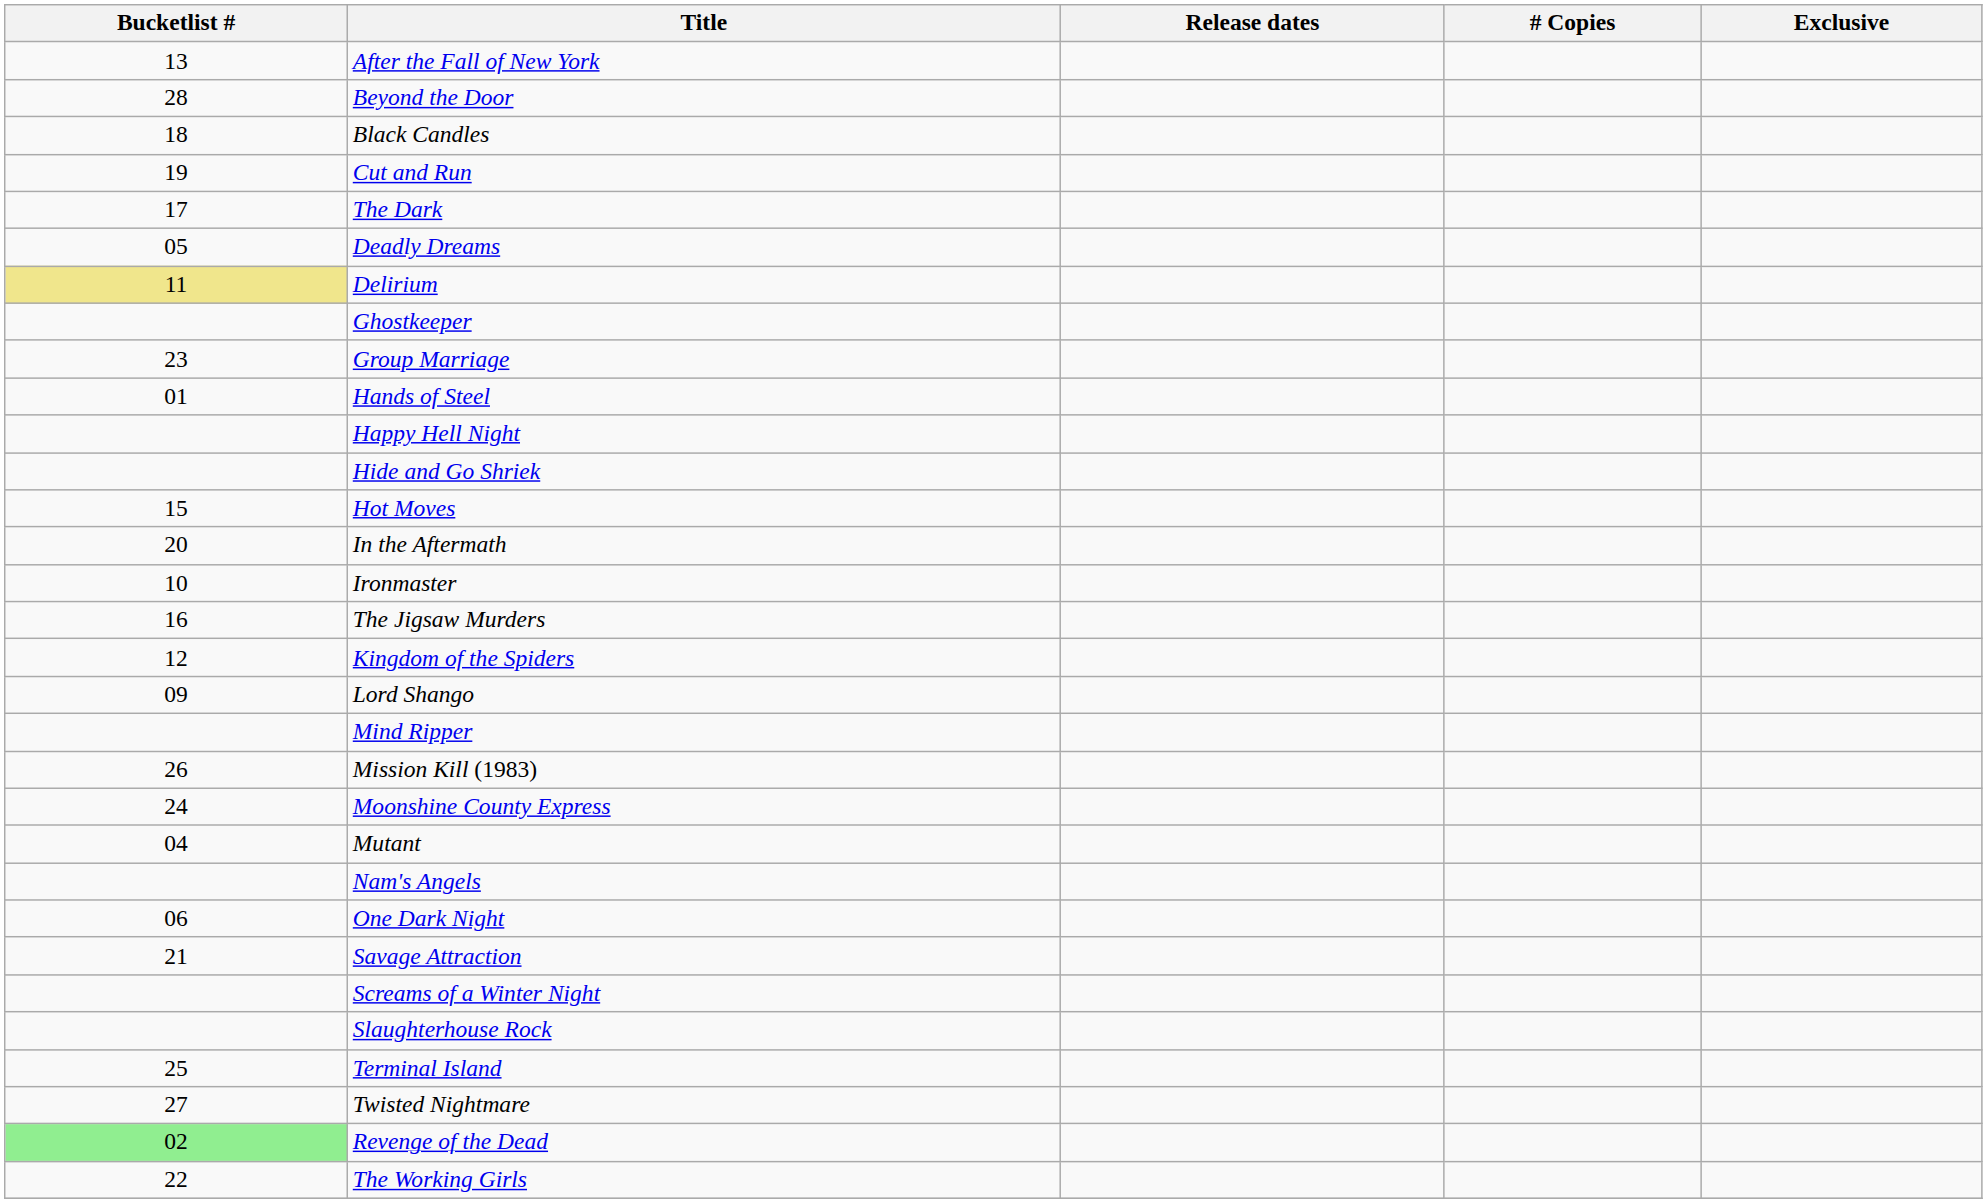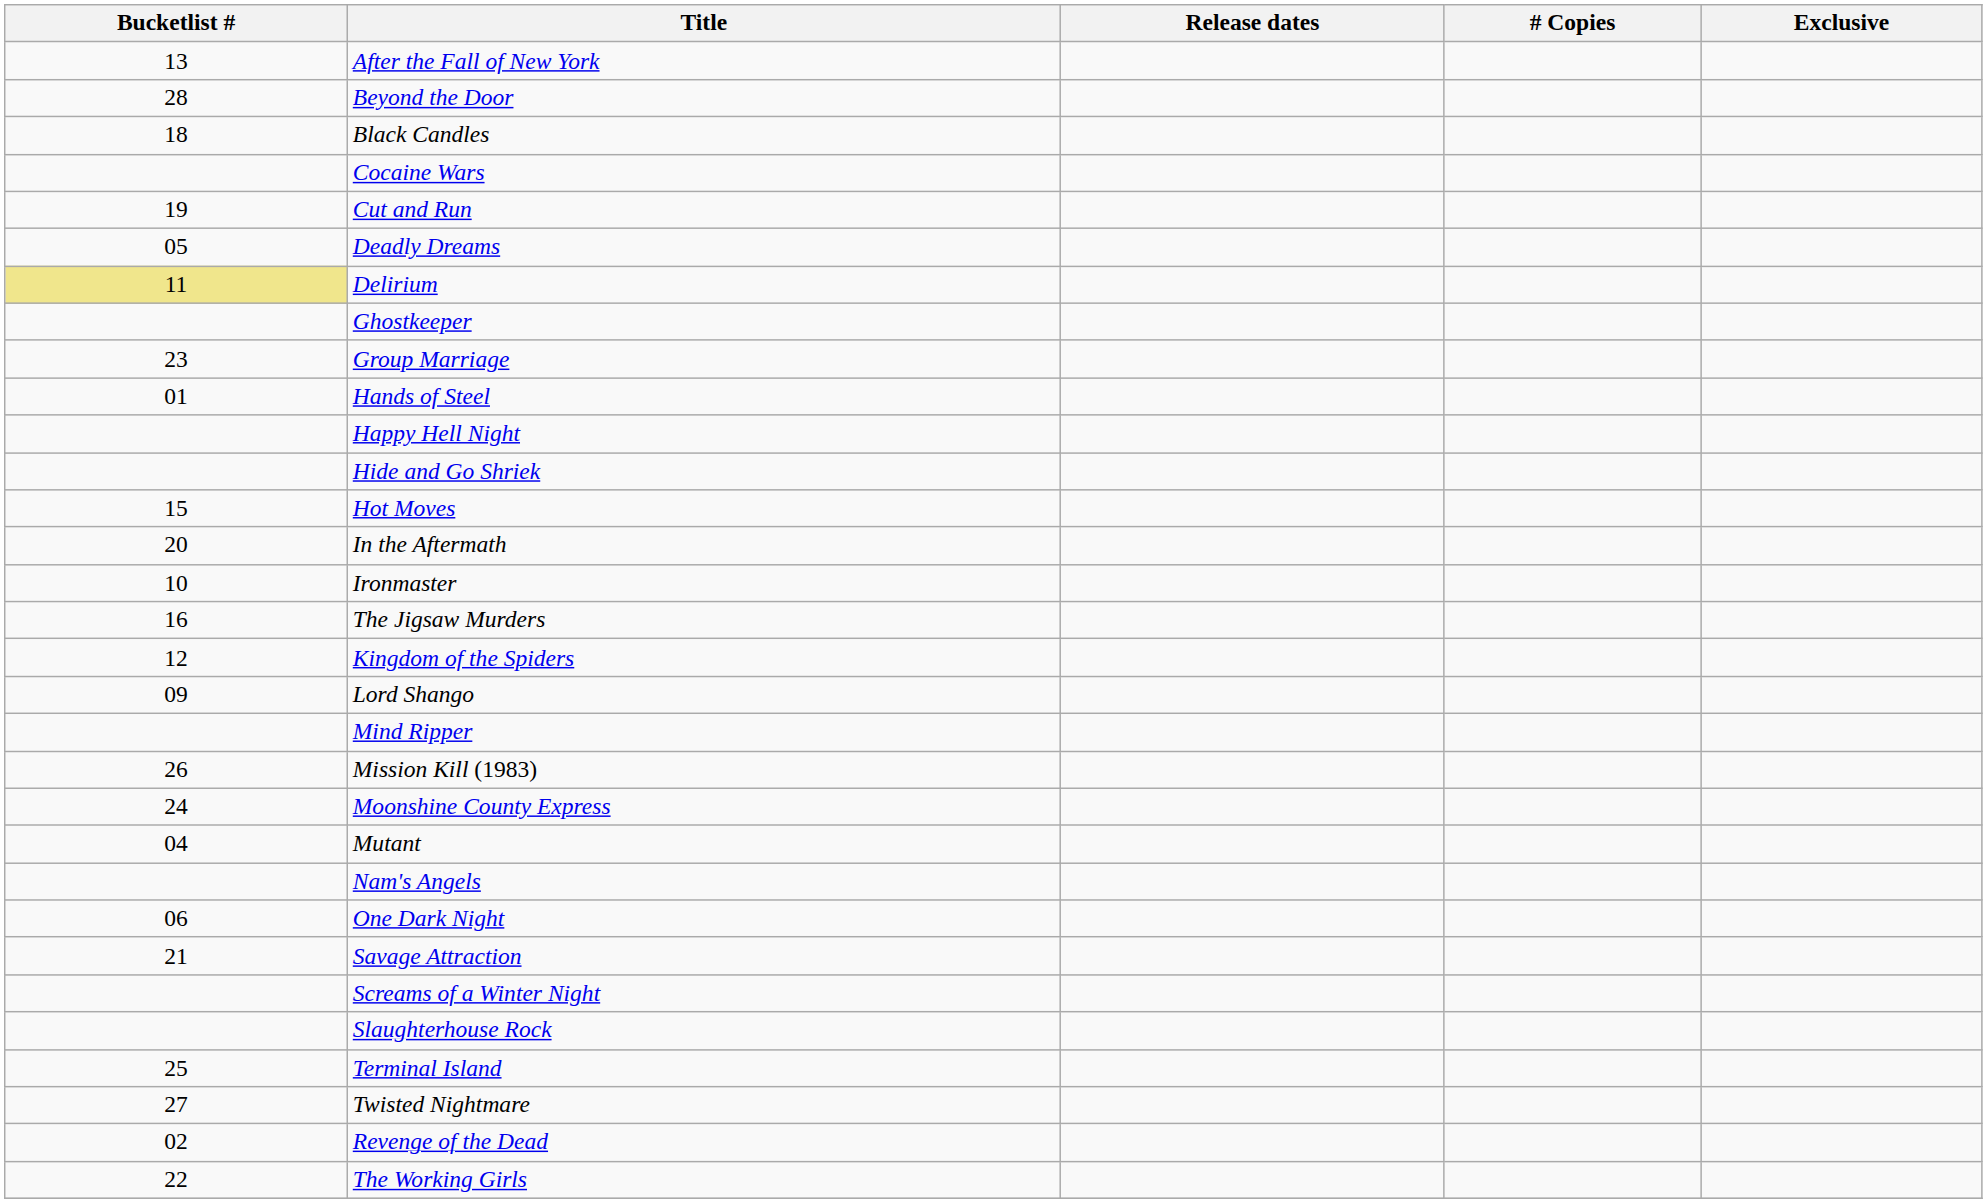+ row: Cocaine Wars
- row: 17 | The Dark
Revenge of the Dead | Bucketlist #: lightgreen background -> no background
